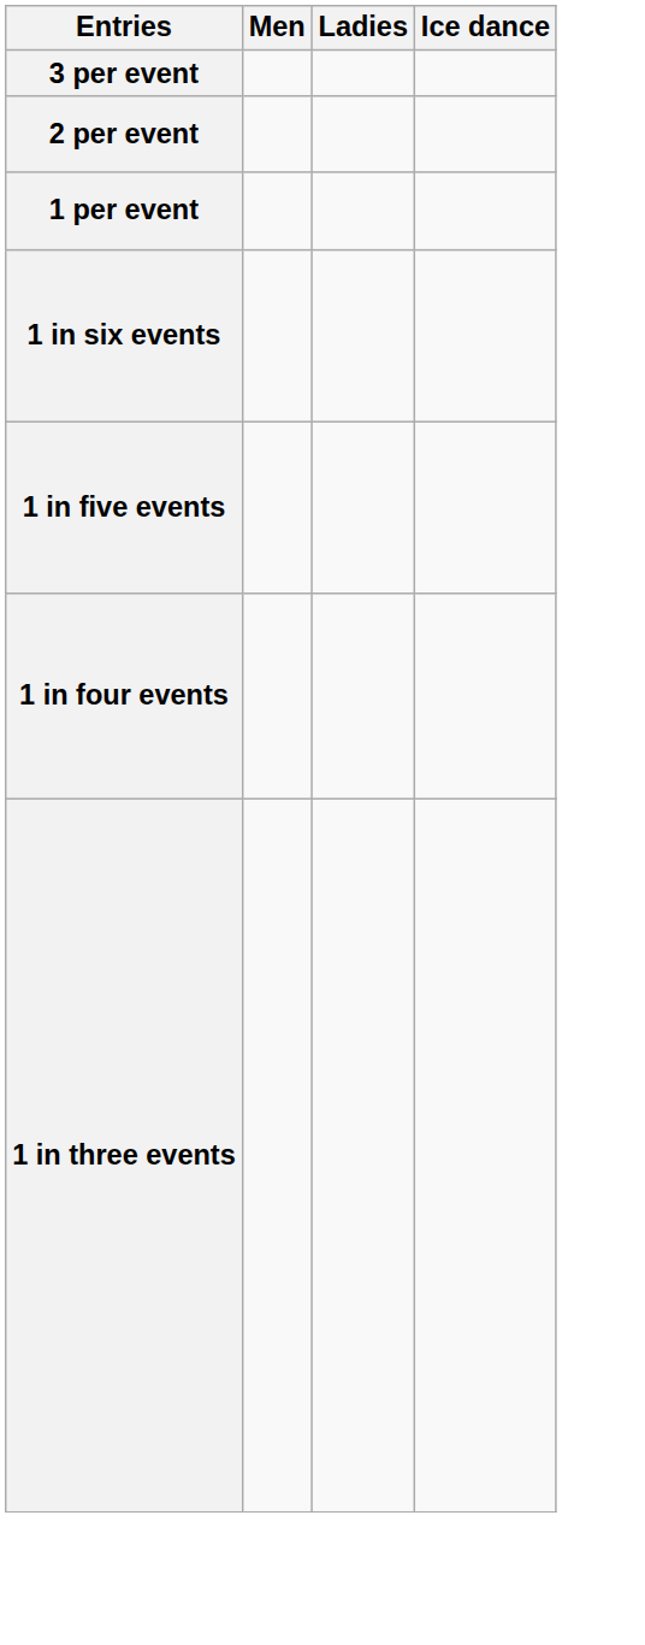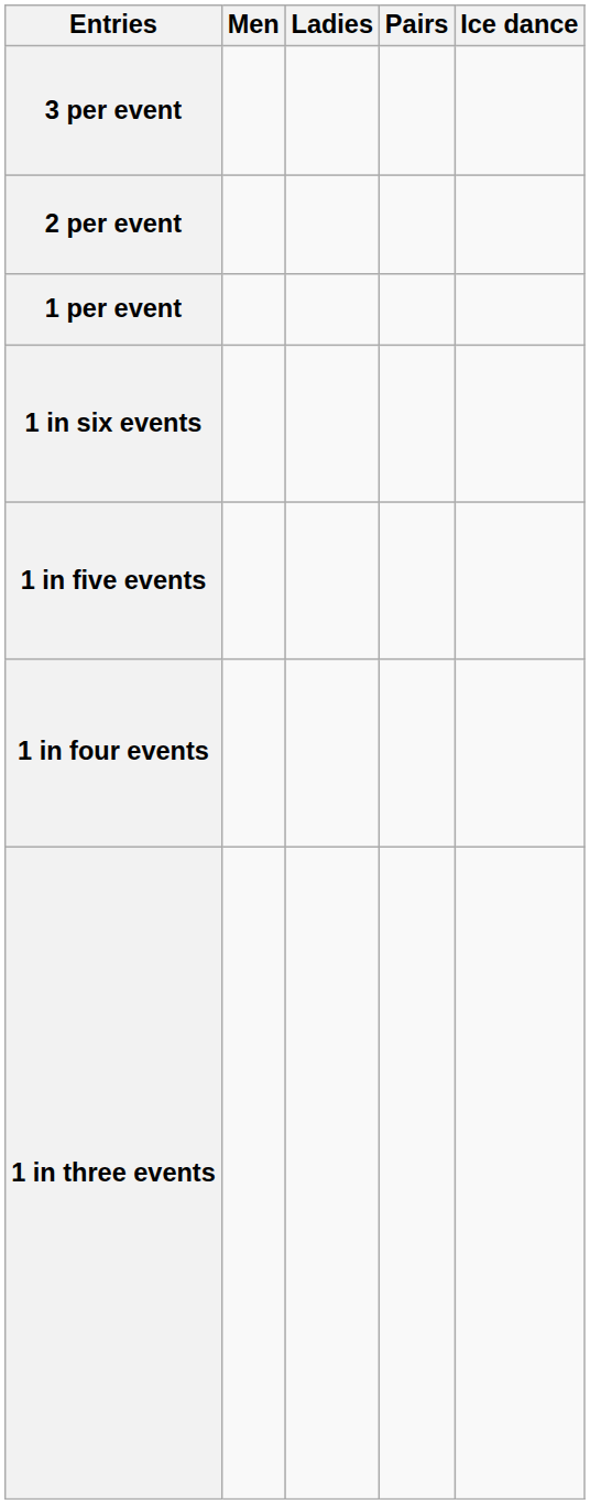+ column: Pairs
